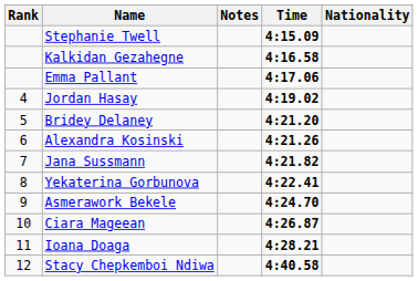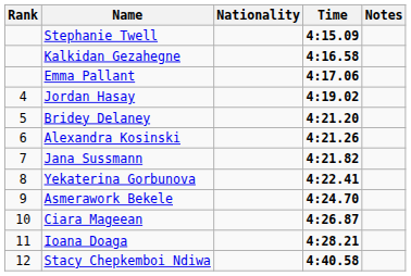columns swapped: Nationality <-> Notes
